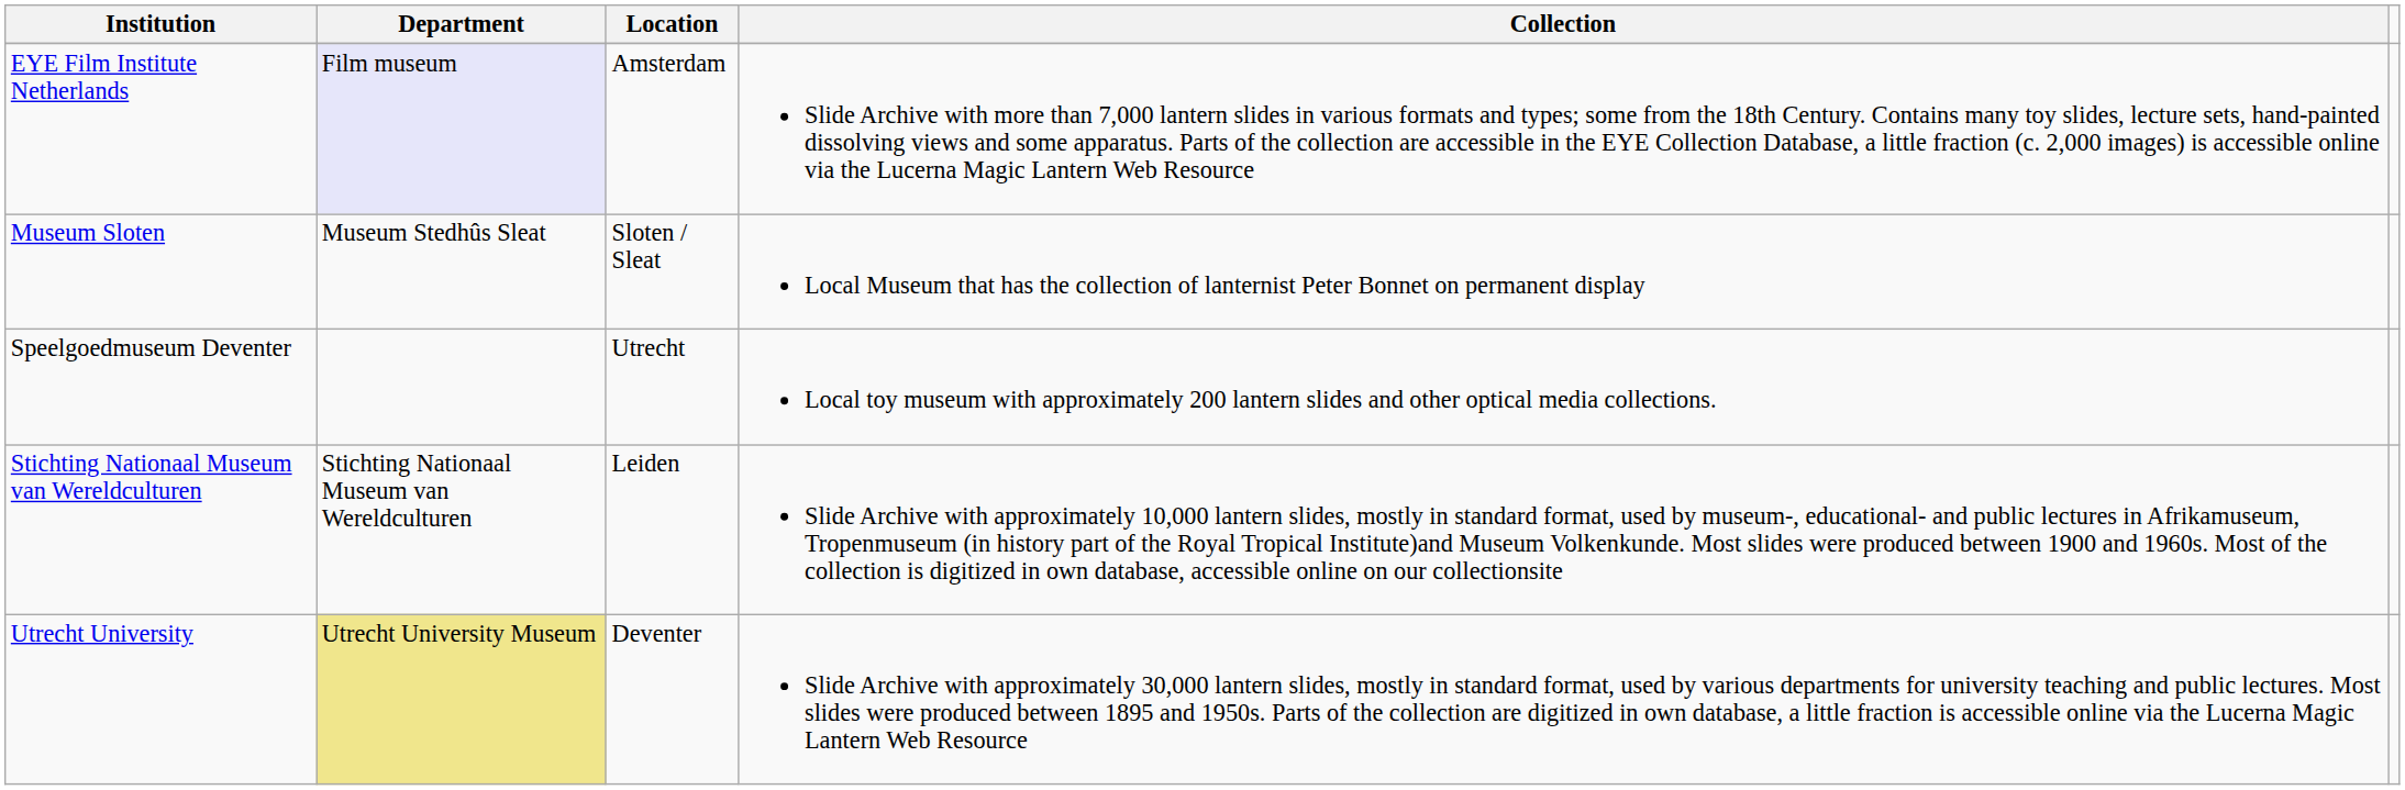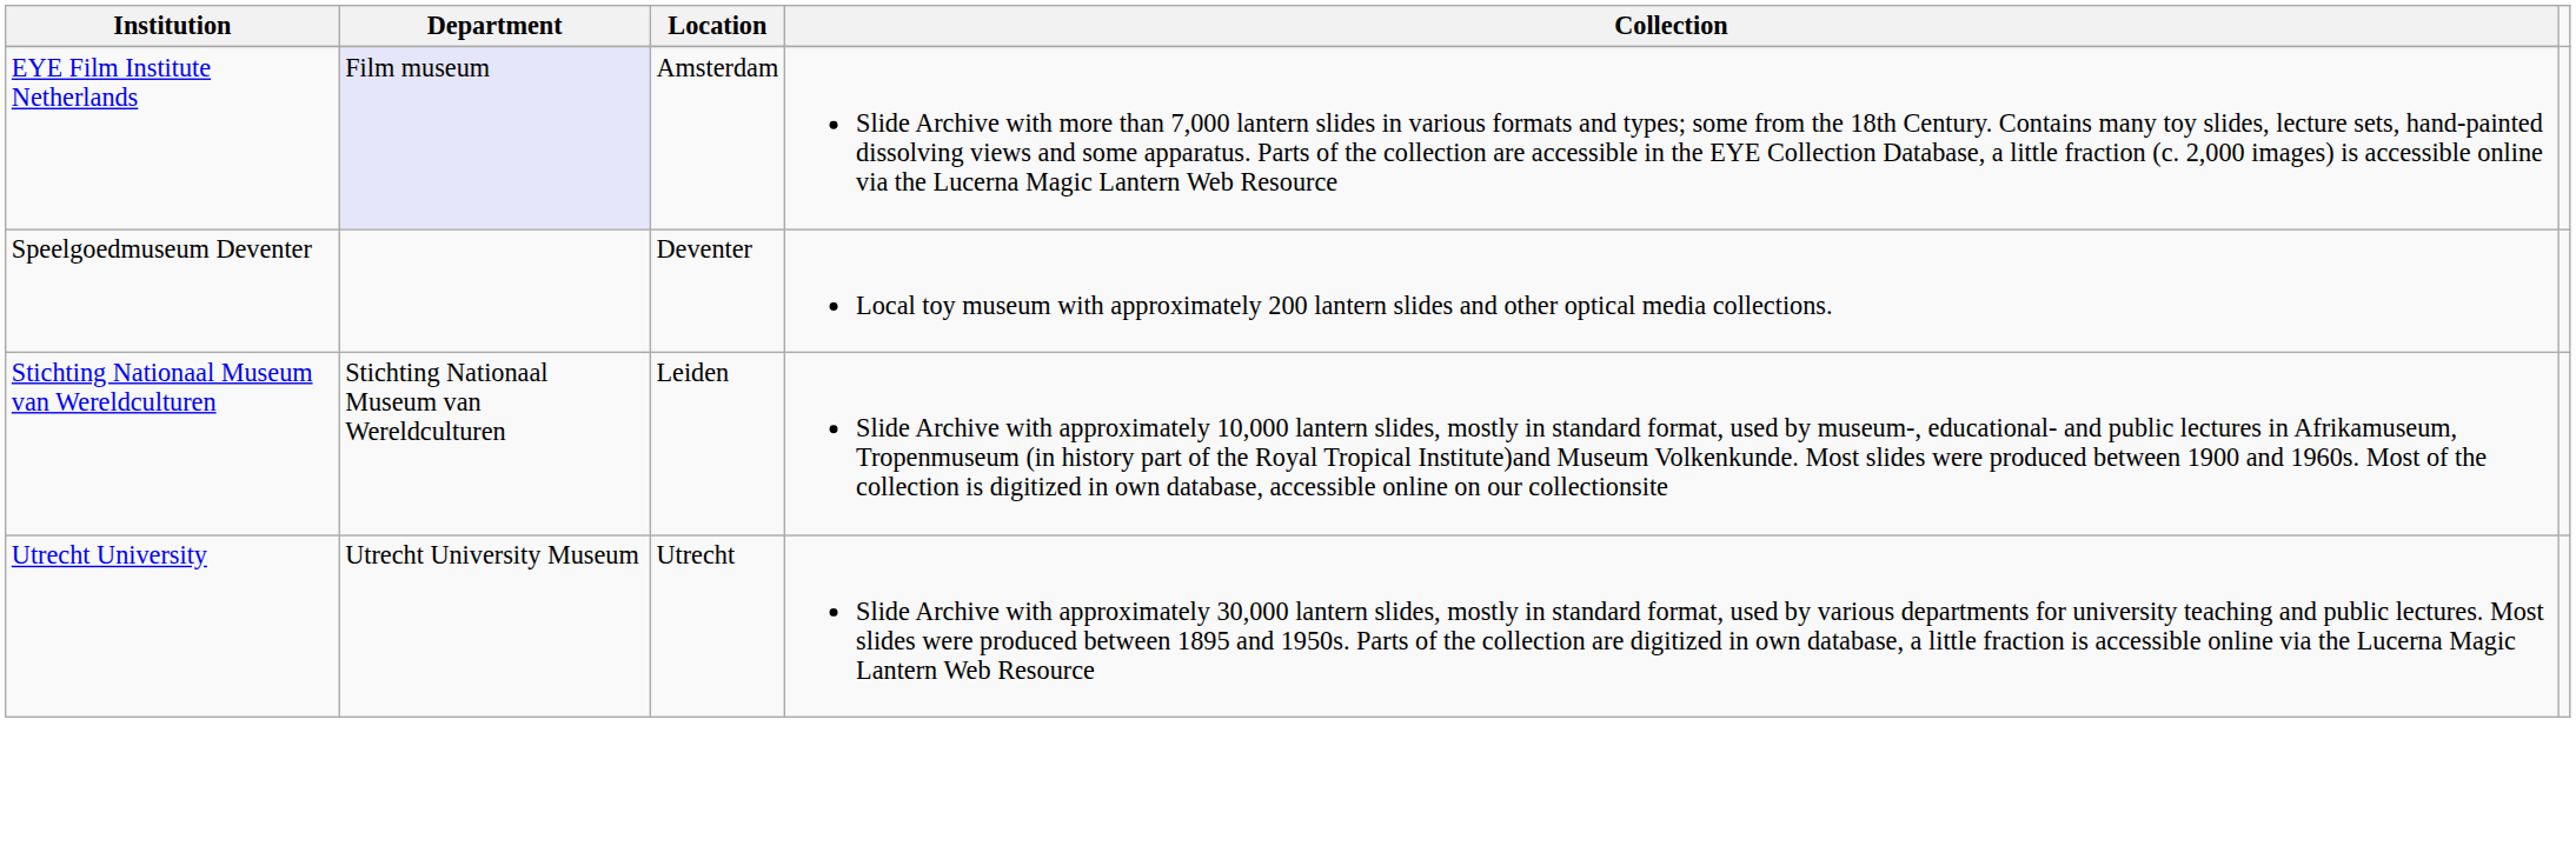- row: Museum Sloten | Museum Stedhûs Sleat | Sloten / Sleat | Local Museum that has the collection of lanternist Peter Bonnet on permanent display
Speelgoedmuseum Deventer | Location: Utrecht -> Deventer
Utrecht University | Department: khaki background -> no background
Utrecht University | Location: Deventer -> Utrecht
